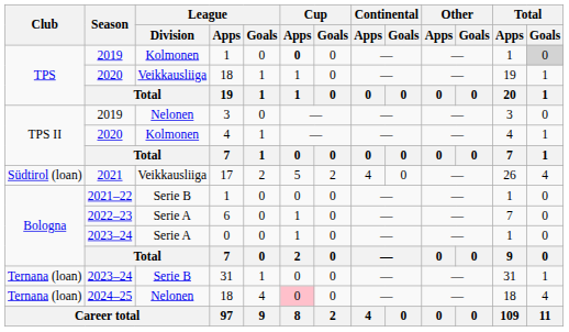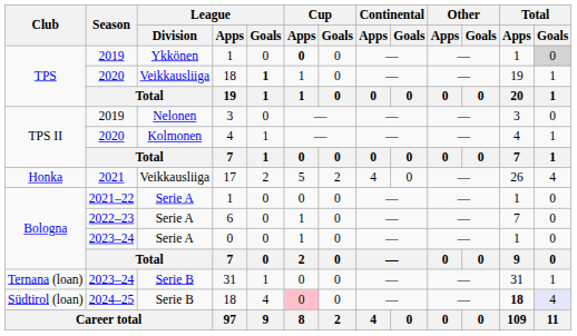2019 / 1 | League / Division: Kolmonen -> Ykkönen
2020 / 18 | League / Goals: normal -> bold
17 | Club: Südtirol (loan) -> Honka
2021–22 / 1 | League / Division: Serie B -> Serie A
2024–25 / 18 | Club: Ternana (loan) -> Südtirol (loan)
2024–25 / 18 | League / Division: Nelonen -> Serie B
2024–25 / 18 | Total / Apps: normal -> bold
2024–25 / 18 | Total / Goals: no background -> lavender background
